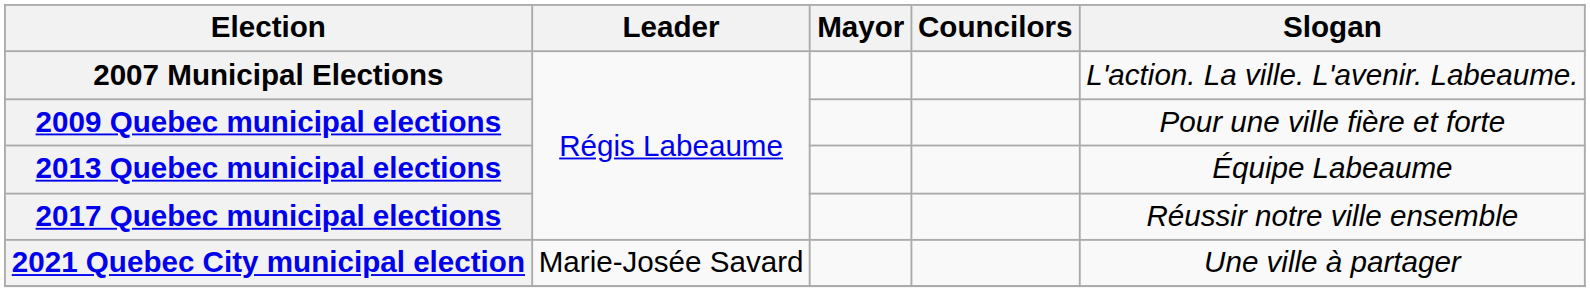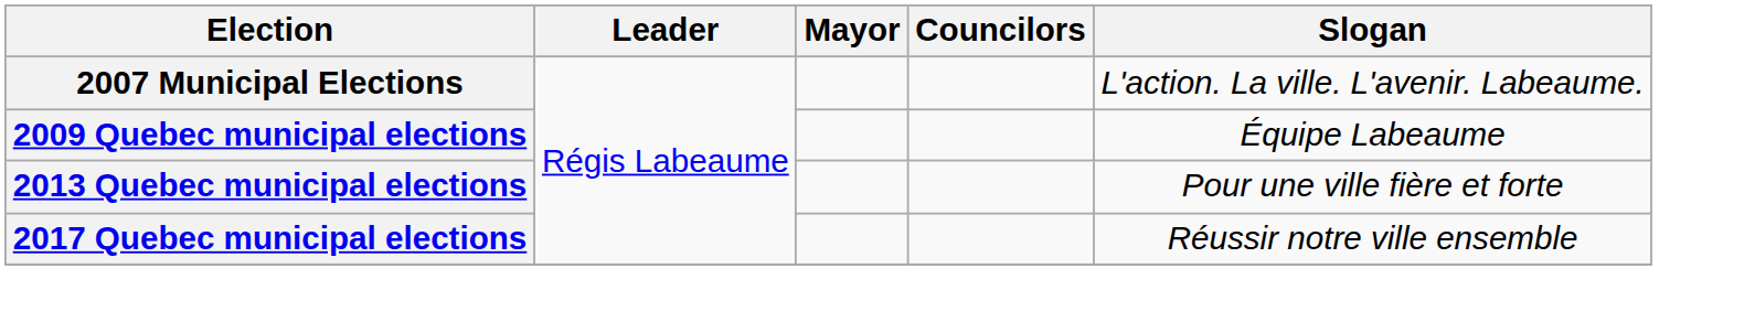2009 Quebec municipal elections | Slogan: Pour une ville fière et forte -> Équipe Labeaume
2013 Quebec municipal elections | Slogan: Équipe Labeaume -> Pour une ville fière et forte
- row: 2021 Quebec City municipal election | Marie-Josée Savard | Une ville à partager
